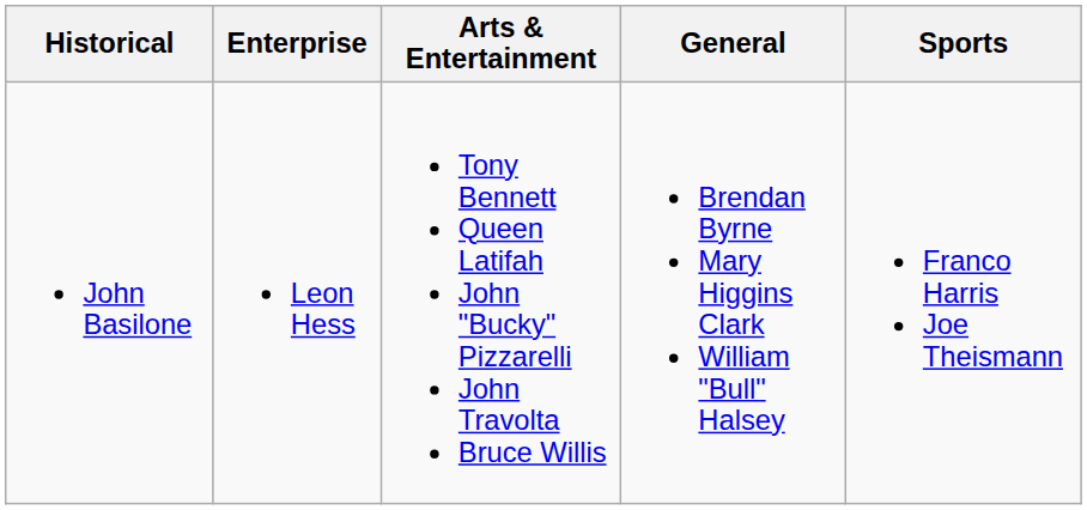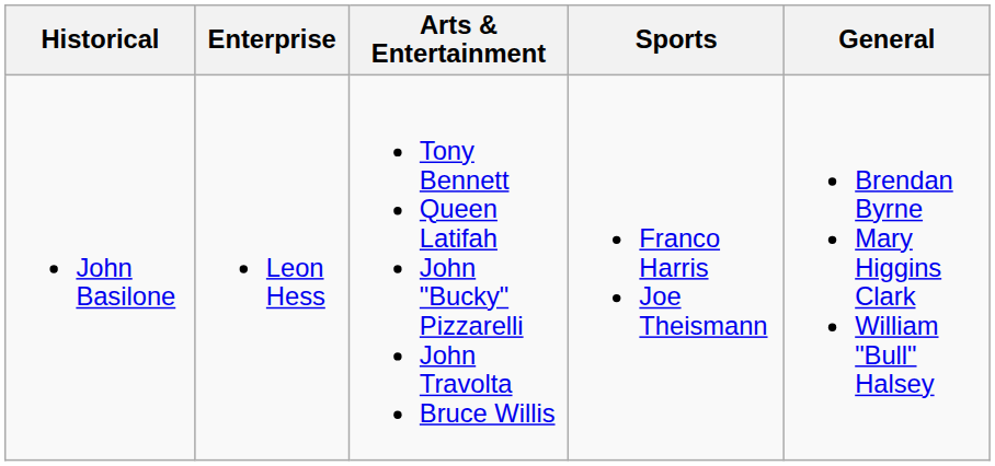columns swapped: Sports <-> General
